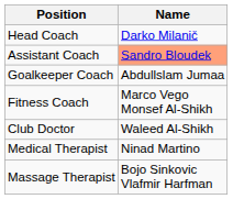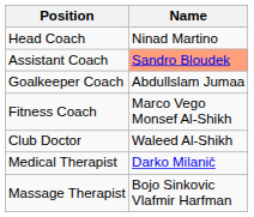Head Coach | Name: Darko Milanič -> Ninad Martino
Medical Therapist | Name: Ninad Martino -> Darko Milanič
